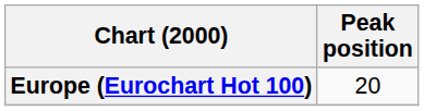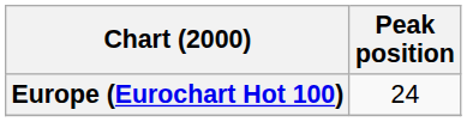Europe (Eurochart Hot 100) | Peak position: 20 -> 24
